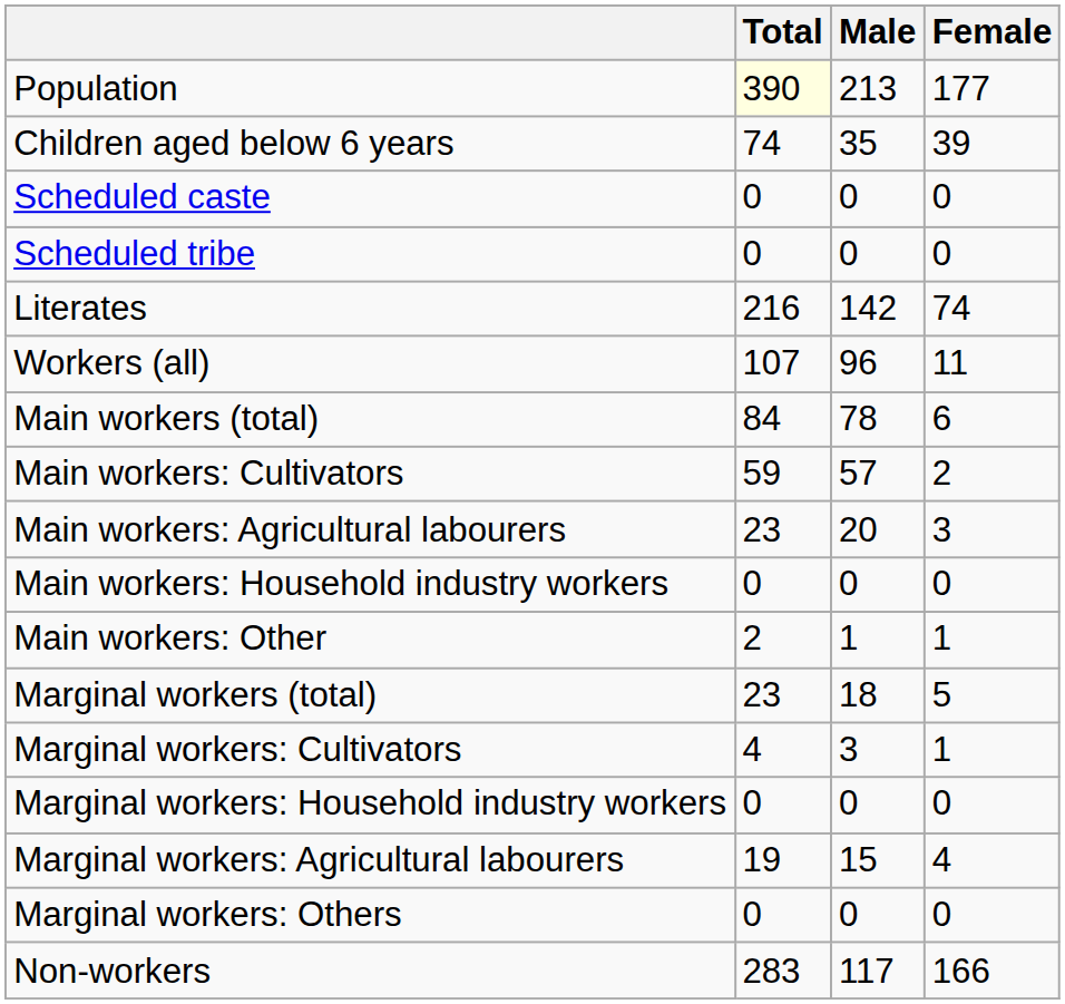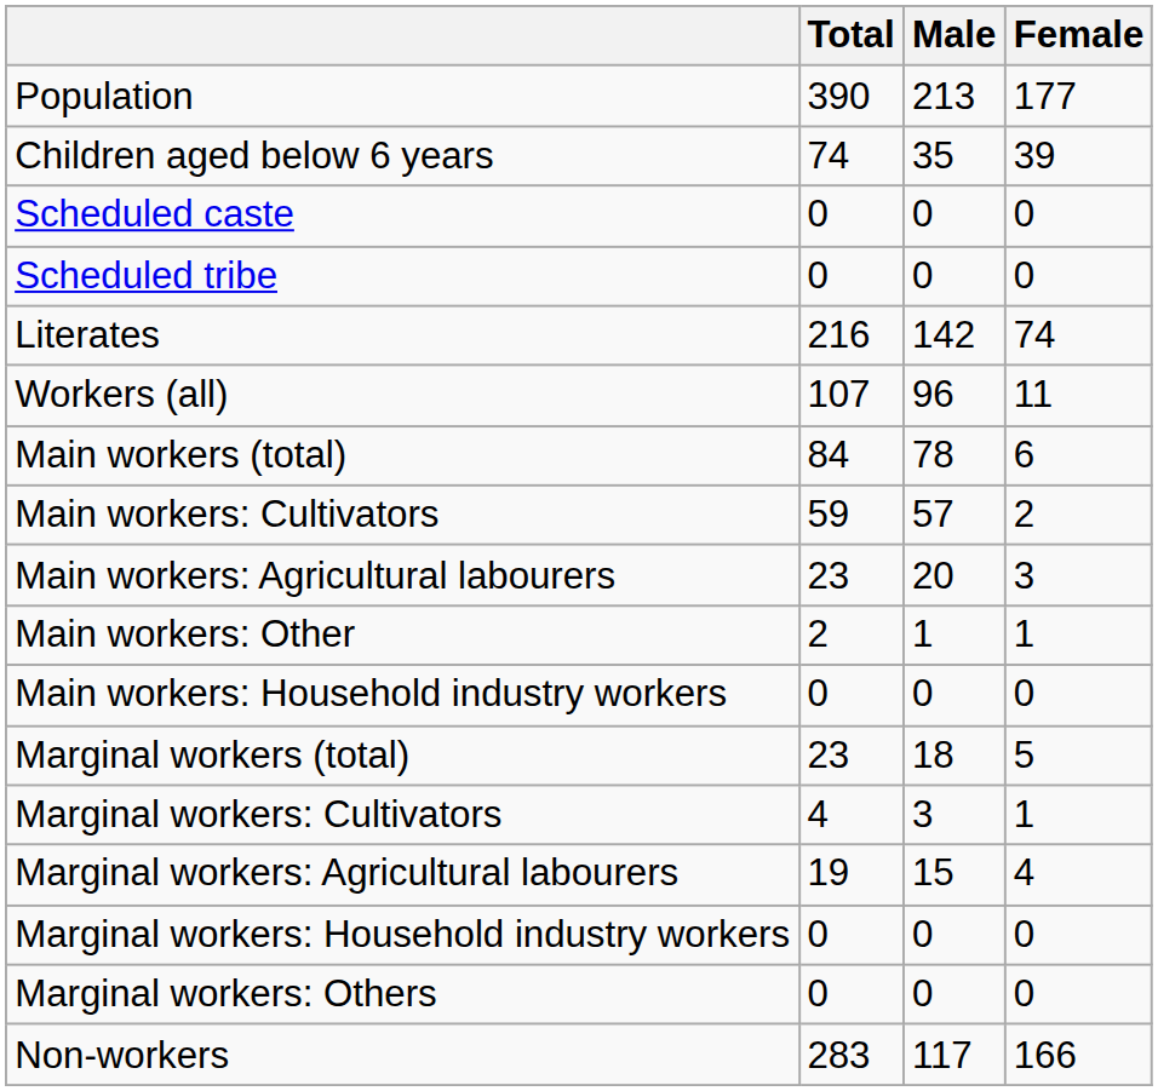Population | Total: lightyellow background -> no background
rows swapped: Main workers: Household industry workers <-> Main workers: Other
rows swapped: Marginal workers: Agricultural labourers <-> Marginal workers: Household industry workers
